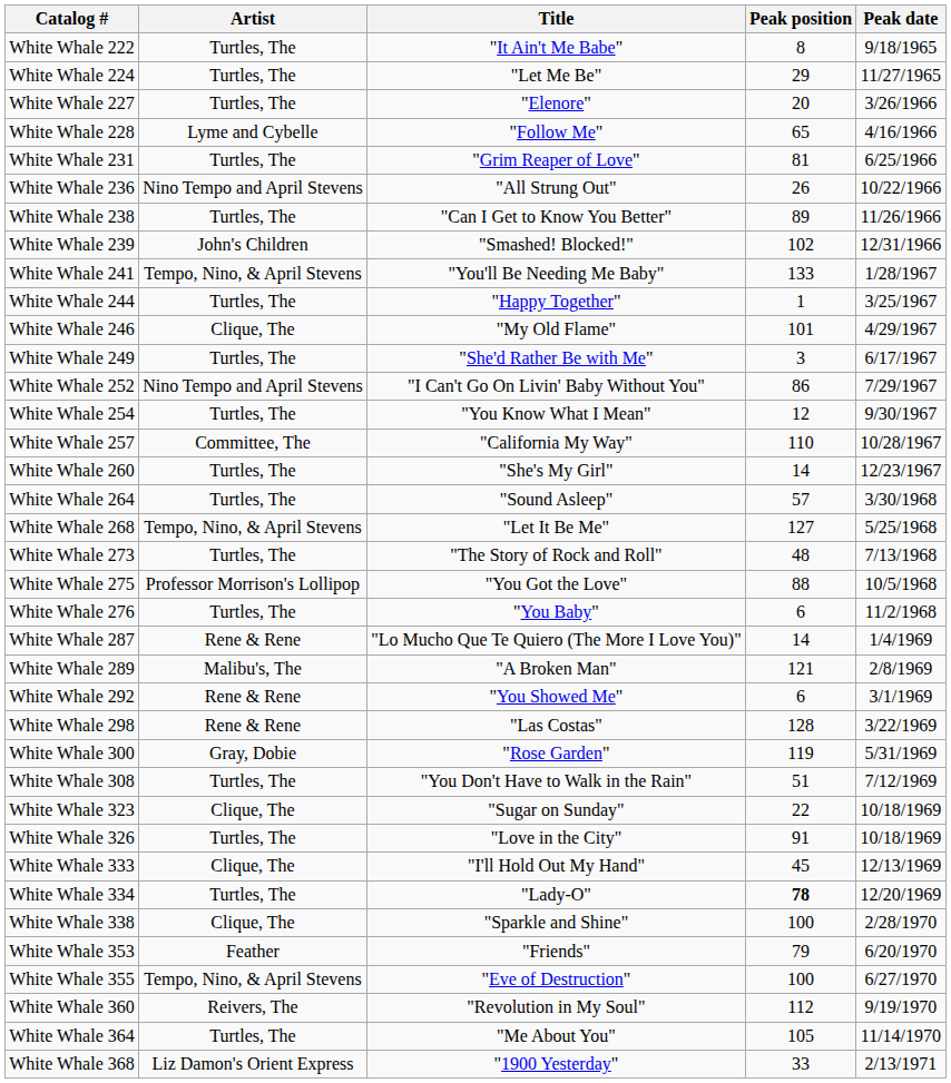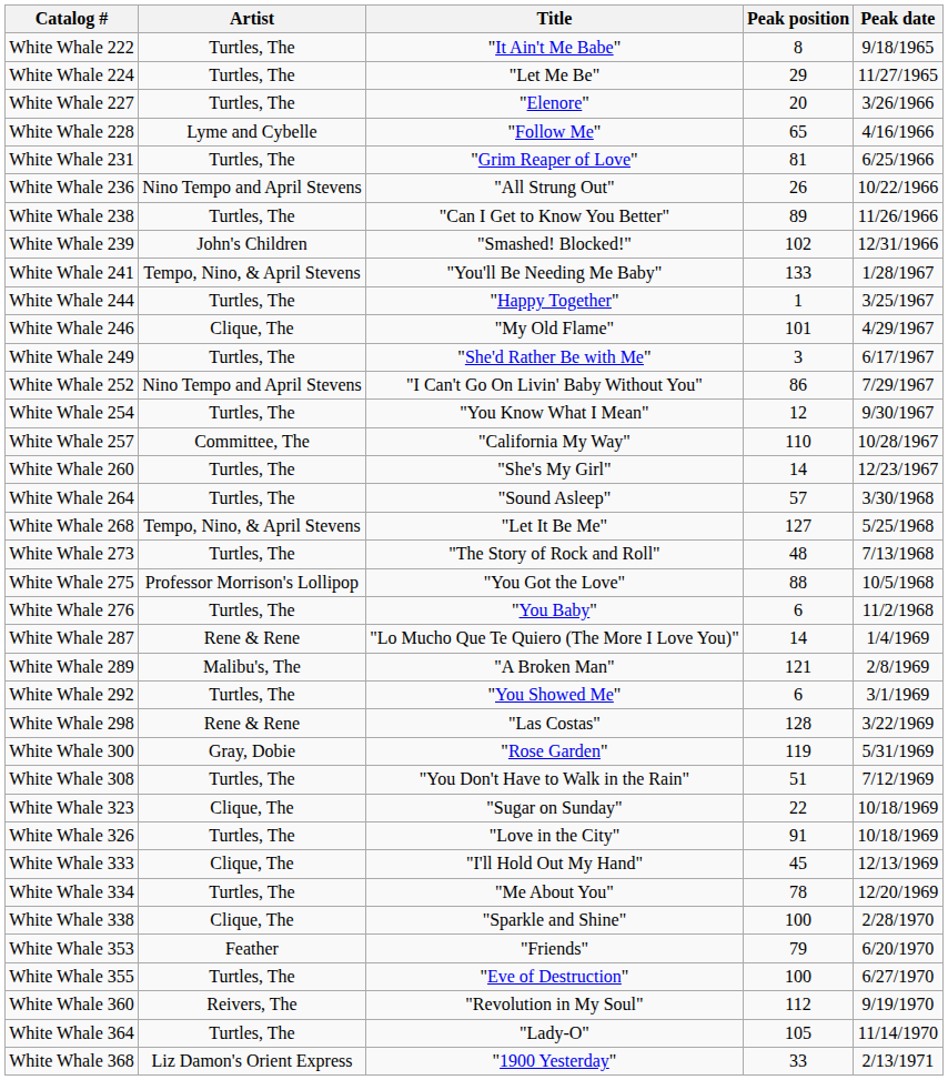White Whale 292 | Artist: Rene & Rene -> Turtles, The
White Whale 334 | Title: "Lady-O" -> "Me About You"
White Whale 334 | Peak position: bold -> normal
White Whale 355 | Artist: Tempo, Nino, & April Stevens -> Turtles, The
White Whale 364 | Title: "Me About You" -> "Lady-O"
